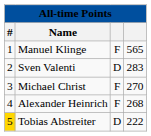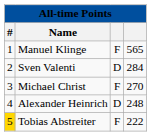Sven Valenti | column 4: 283 -> 284
Alexander Heinrich | column 3: F -> D
Alexander Heinrich | column 4: 268 -> 248
Tobias Abstreiter | column 3: D -> F
